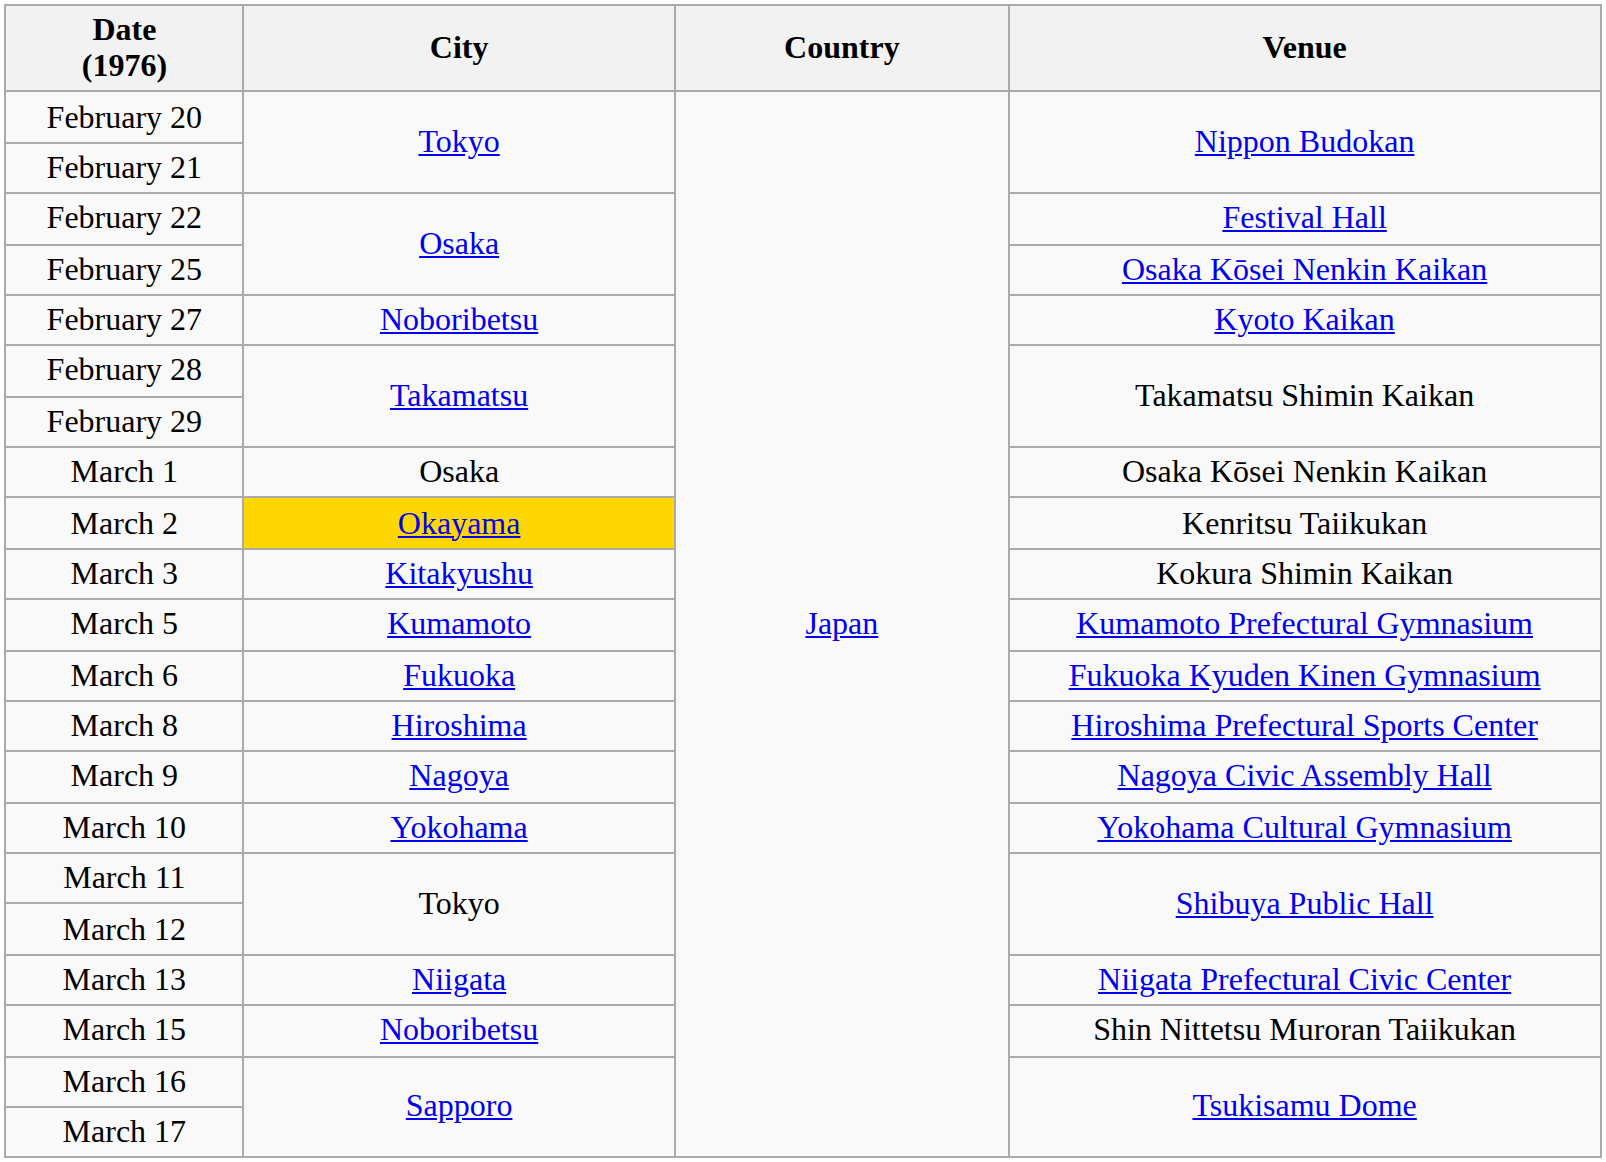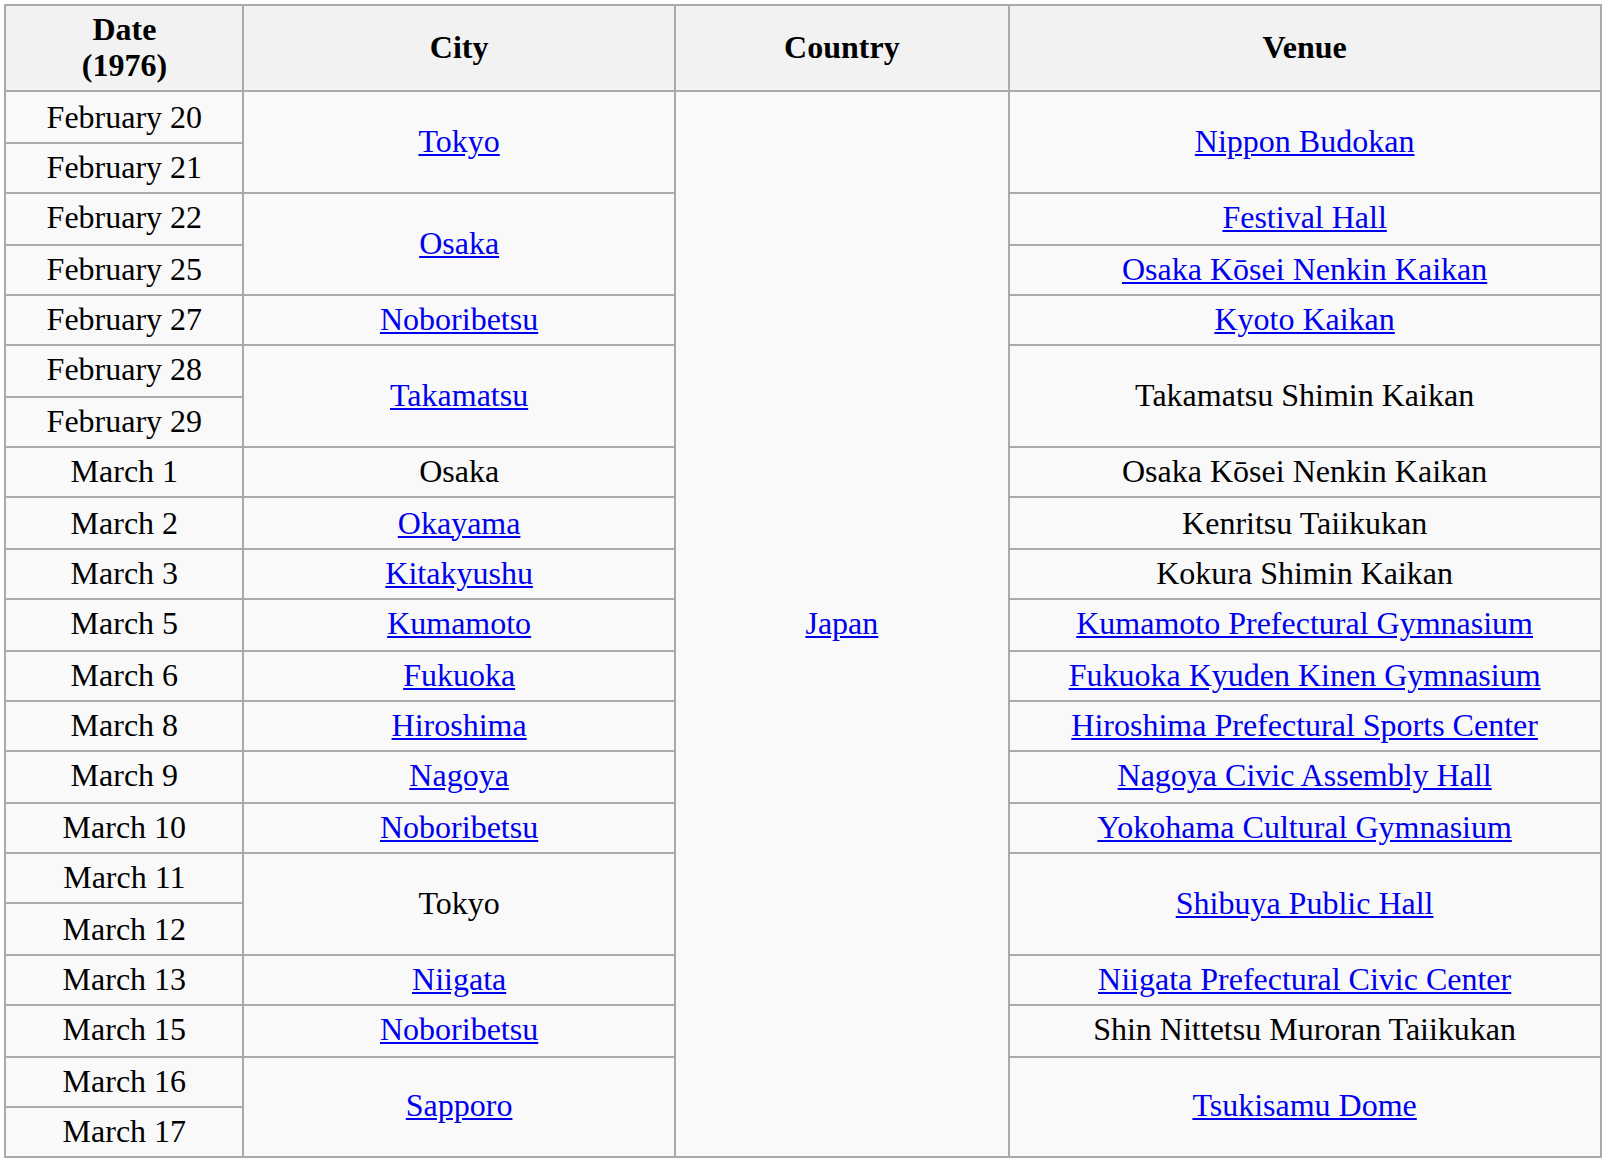March 2 | City: gold background -> no background
March 10 | City: Yokohama -> Noboribetsu
